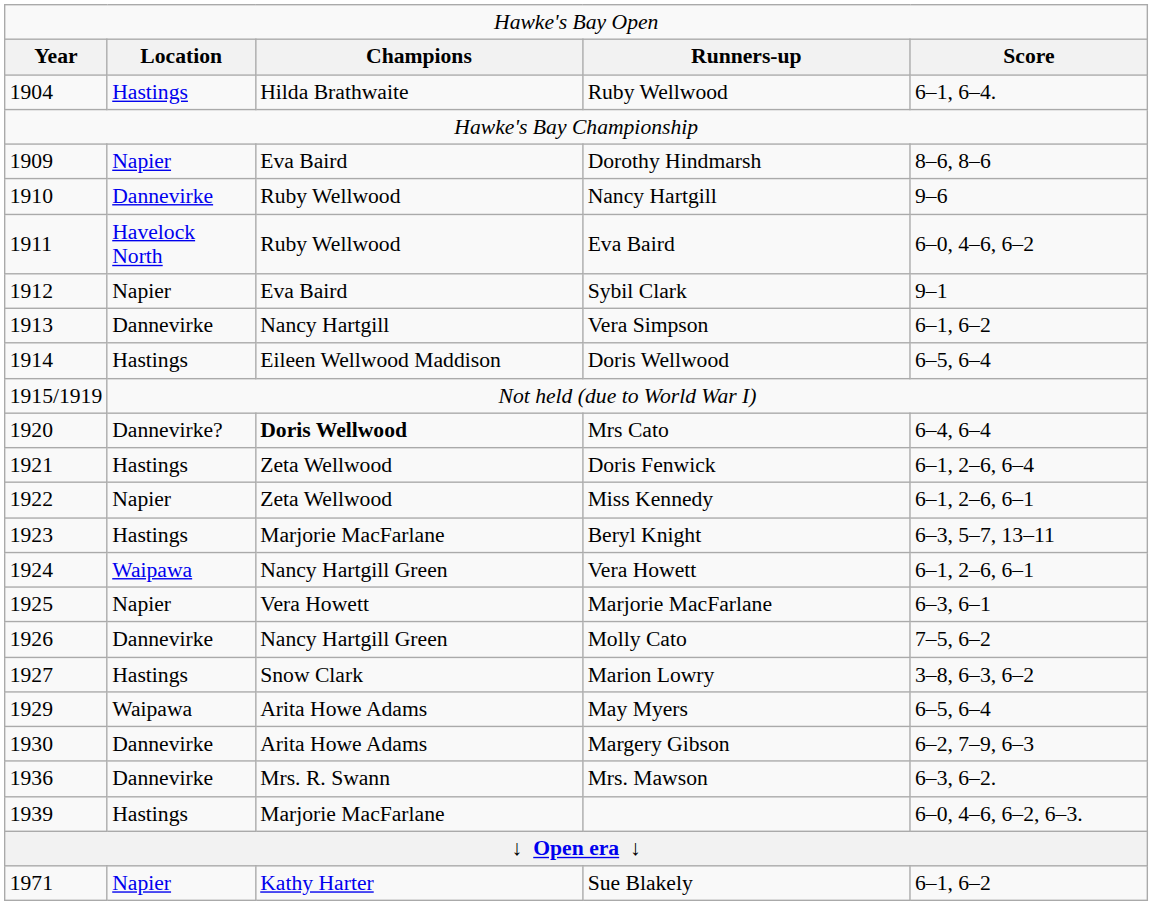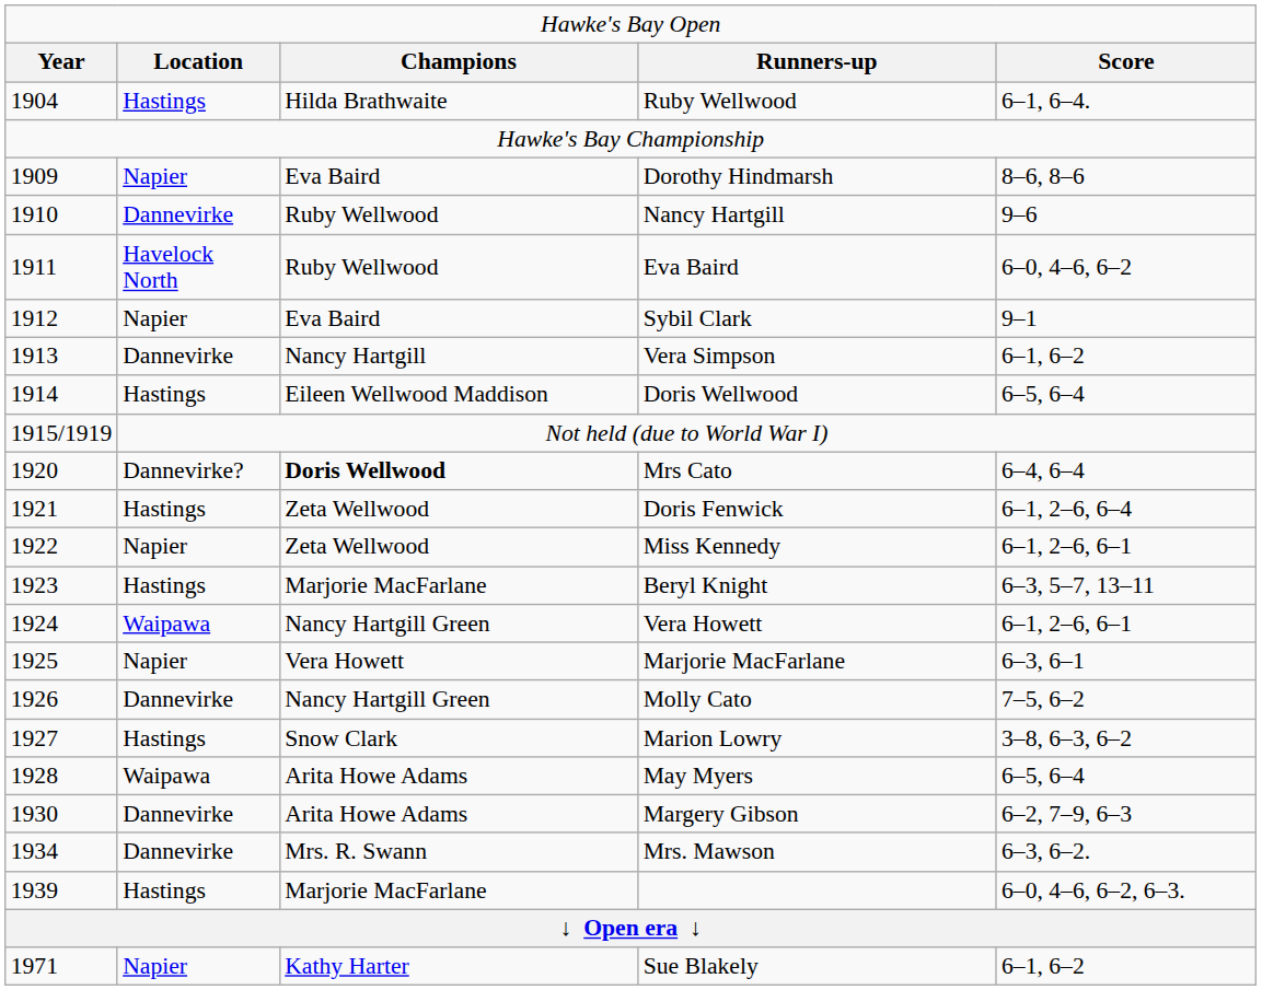May Myers | column 1: 1929 -> 1928
Mrs. Mawson | column 1: 1936 -> 1934
